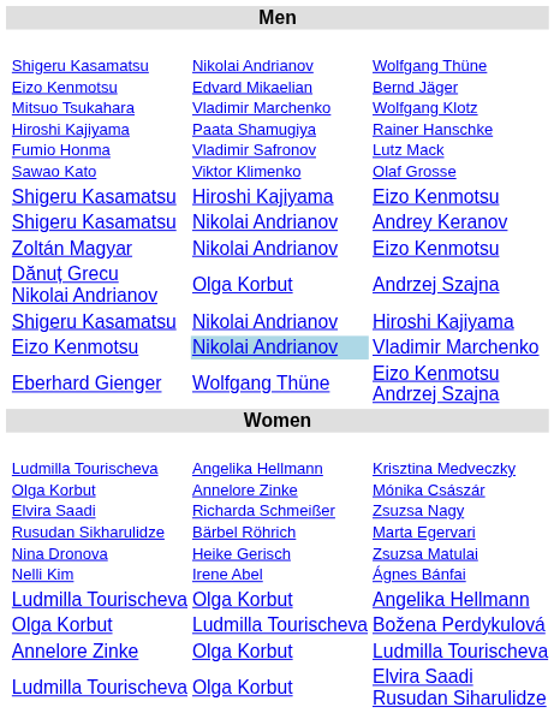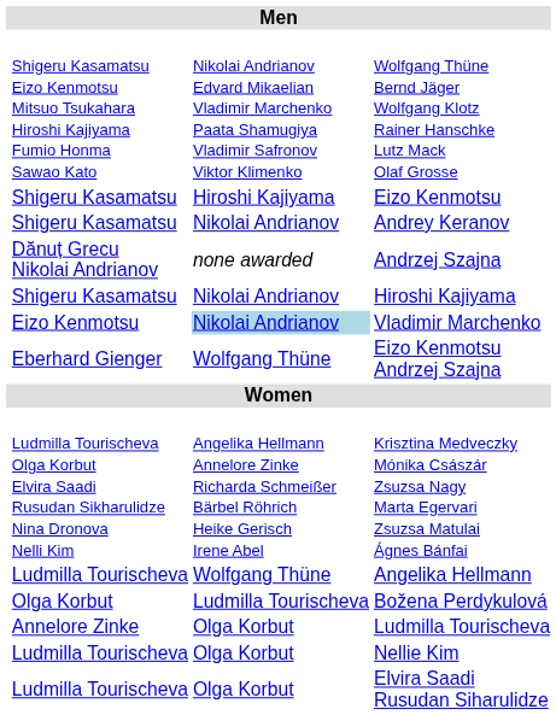- row: Zoltán Magyar | Nikolai Andrianov | Eizo Kenmotsu
Andrzej Szajna | column 3: Olga Korbut -> none awarded
Angelika Hellmann | column 3: Olga Korbut -> Wolfgang Thüne
+ row: Ludmilla Tourischeva | Olga Korbut | Nellie Kim
